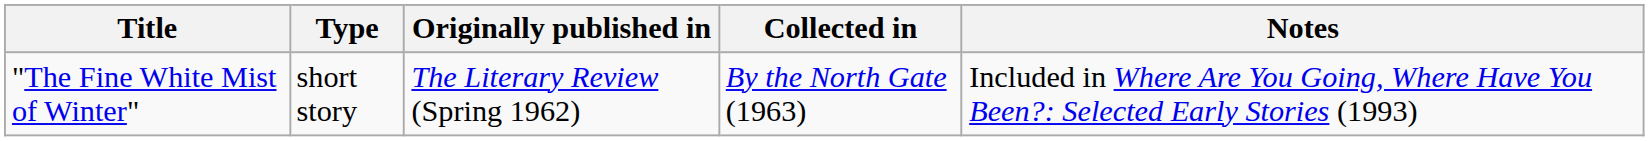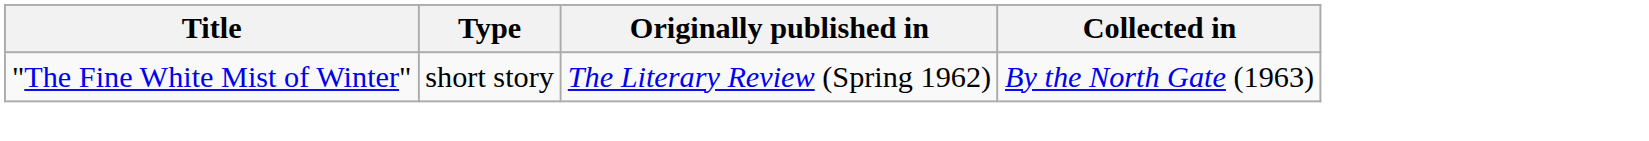- column: Notes | Included in Where Are You Going, Where Have You Been?: Selected Early Stories (1993)
